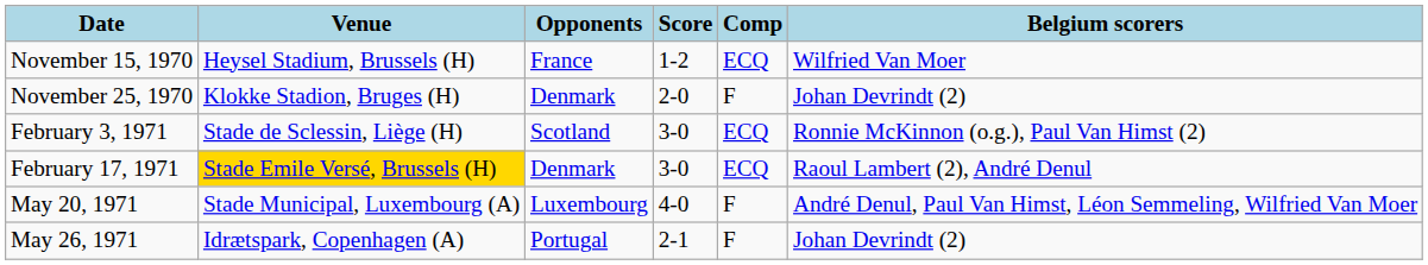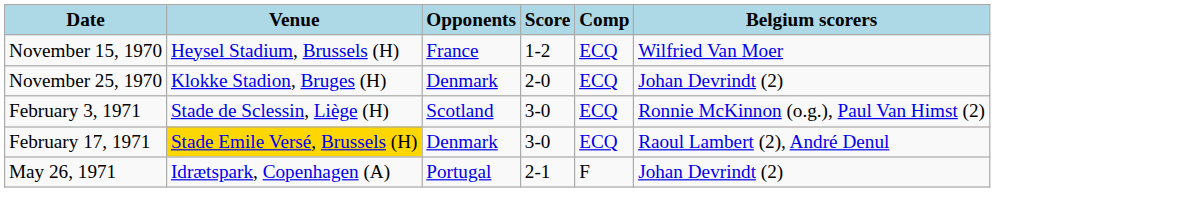November 25, 1970 | Comp: F -> ECQ
- row: May 20, 1971 | Stade Municipal, Luxembourg (A) | Luxembourg | 4-0 | F | André Denul, Paul Van Himst, Léon Semmeling, Wilfried Van Moer
